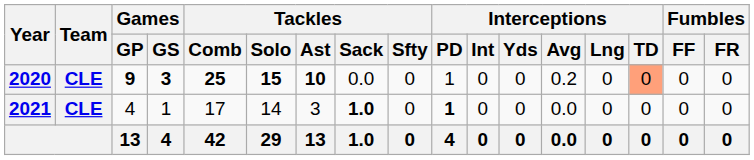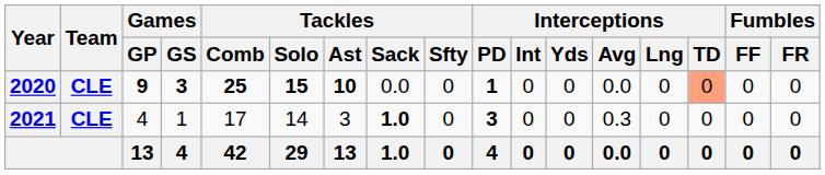2020 | Interceptions / PD: normal -> bold
2020 | Interceptions / Avg: 0.2 -> 0.0
2021 | Interceptions / PD: 1 -> 3
2021 | Interceptions / Avg: 0.0 -> 0.3
